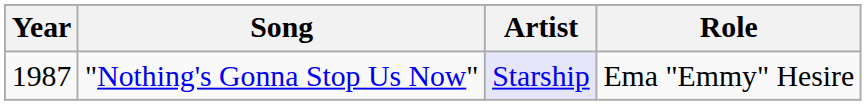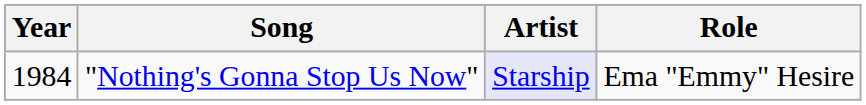"Nothing's Gonna Stop Us Now" | Year: 1987 -> 1984
